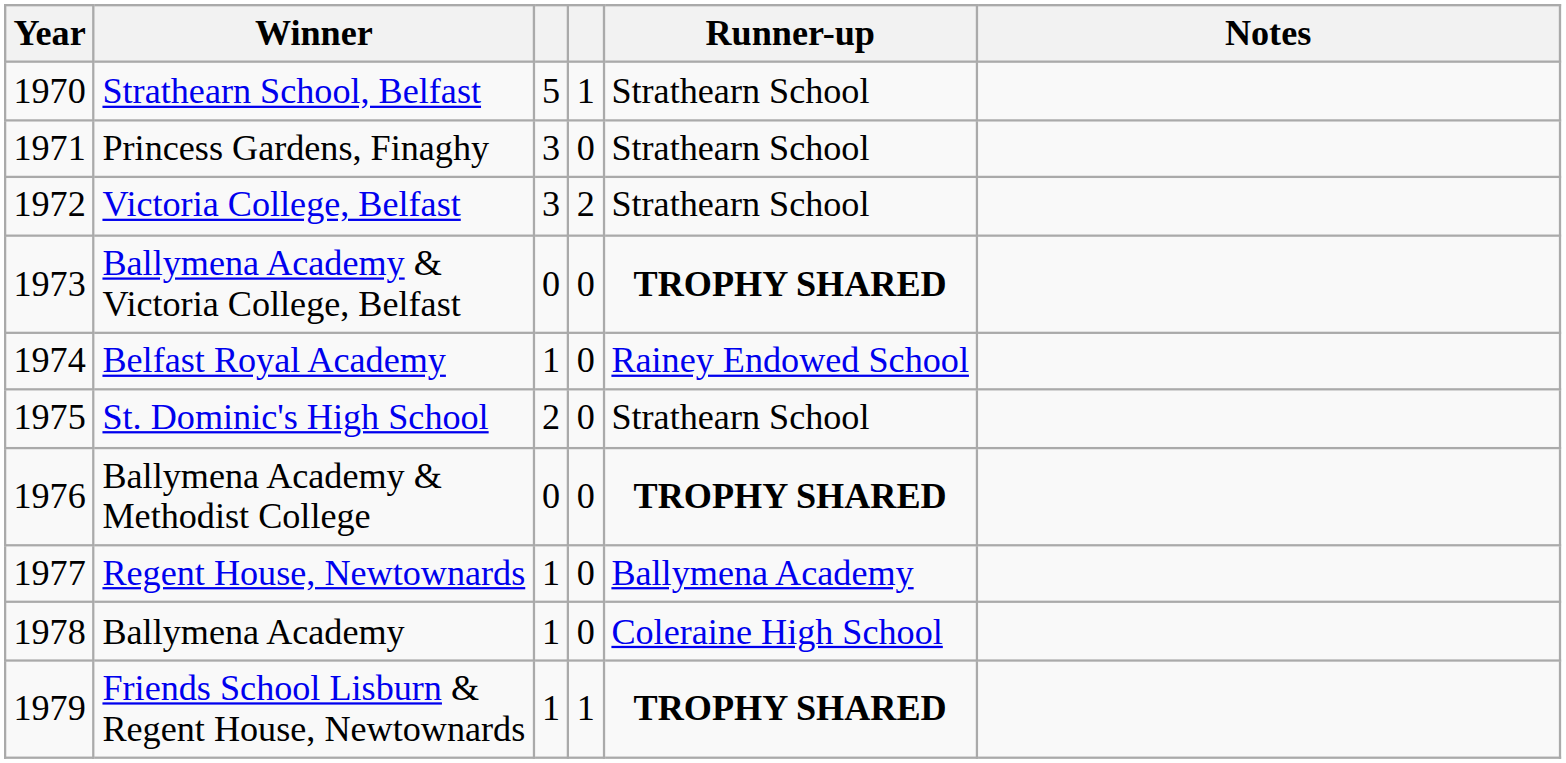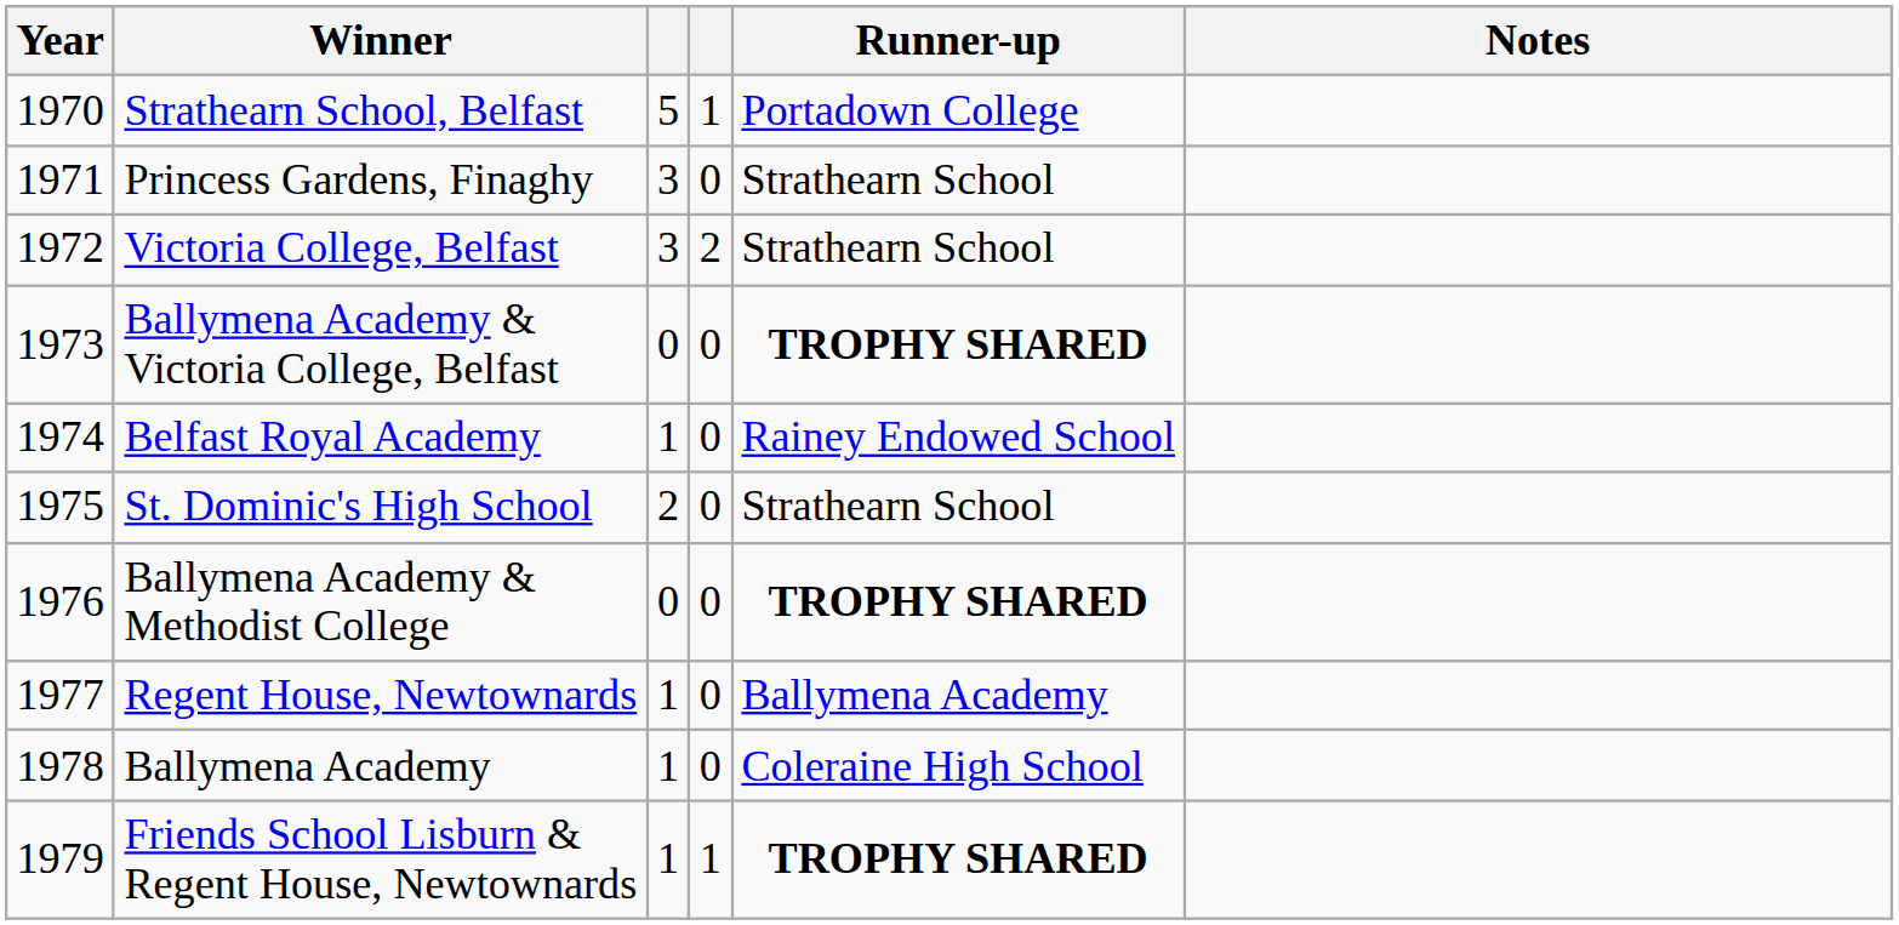Strathearn School, Belfast | Runner-up: Strathearn School -> Portadown College
